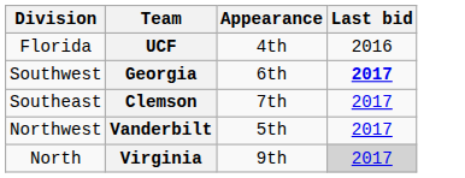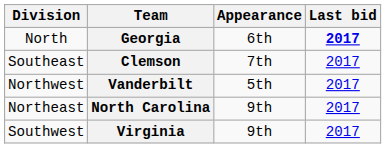- row: Florida | UCF | 4th | 2016
Georgia | Division: Southwest -> North
+ row: Northeast | North Carolina | 9th | 2017
Virginia | Division: North -> Southwest
Virginia | Last bid: lightgrey background -> no background
